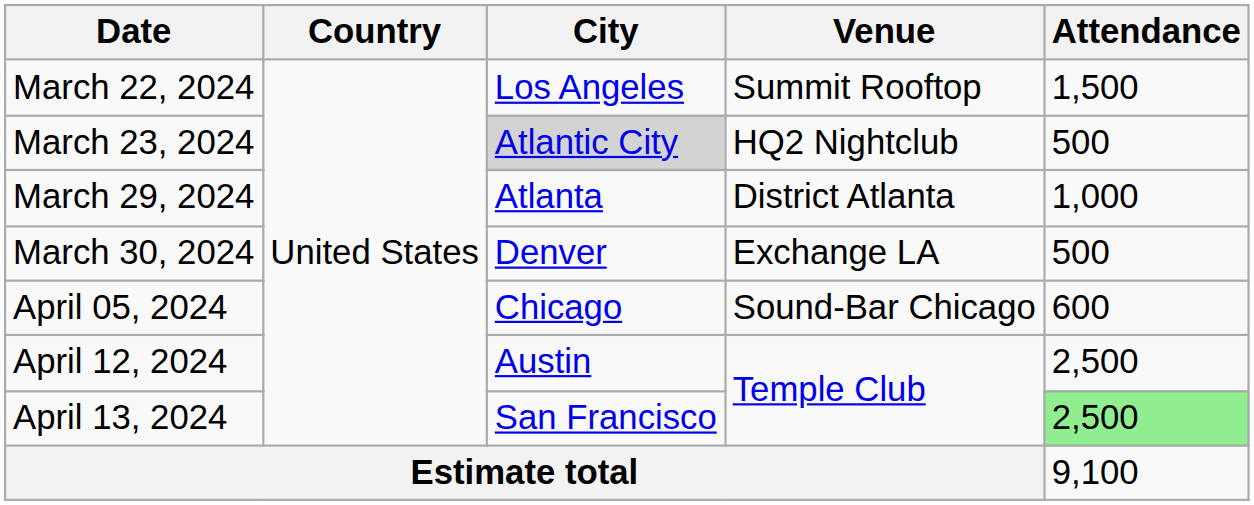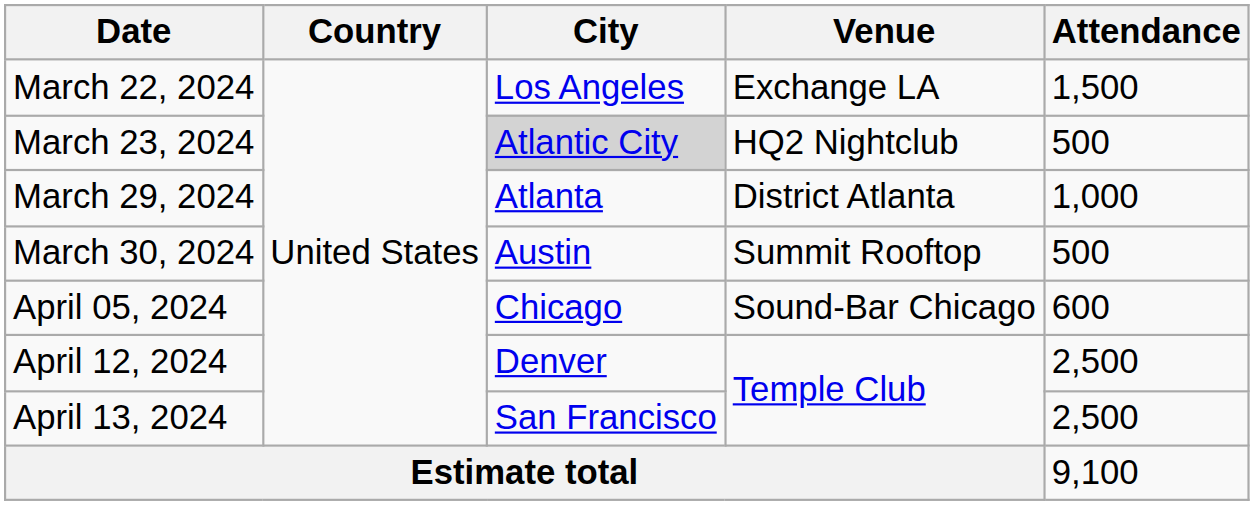March 22, 2024 | Venue: Summit Rooftop -> Exchange LA
March 30, 2024 | City: Denver -> Austin
March 30, 2024 | Venue: Exchange LA -> Summit Rooftop
April 12, 2024 | City: Austin -> Denver
April 13, 2024 | Attendance: lightgreen background -> no background
